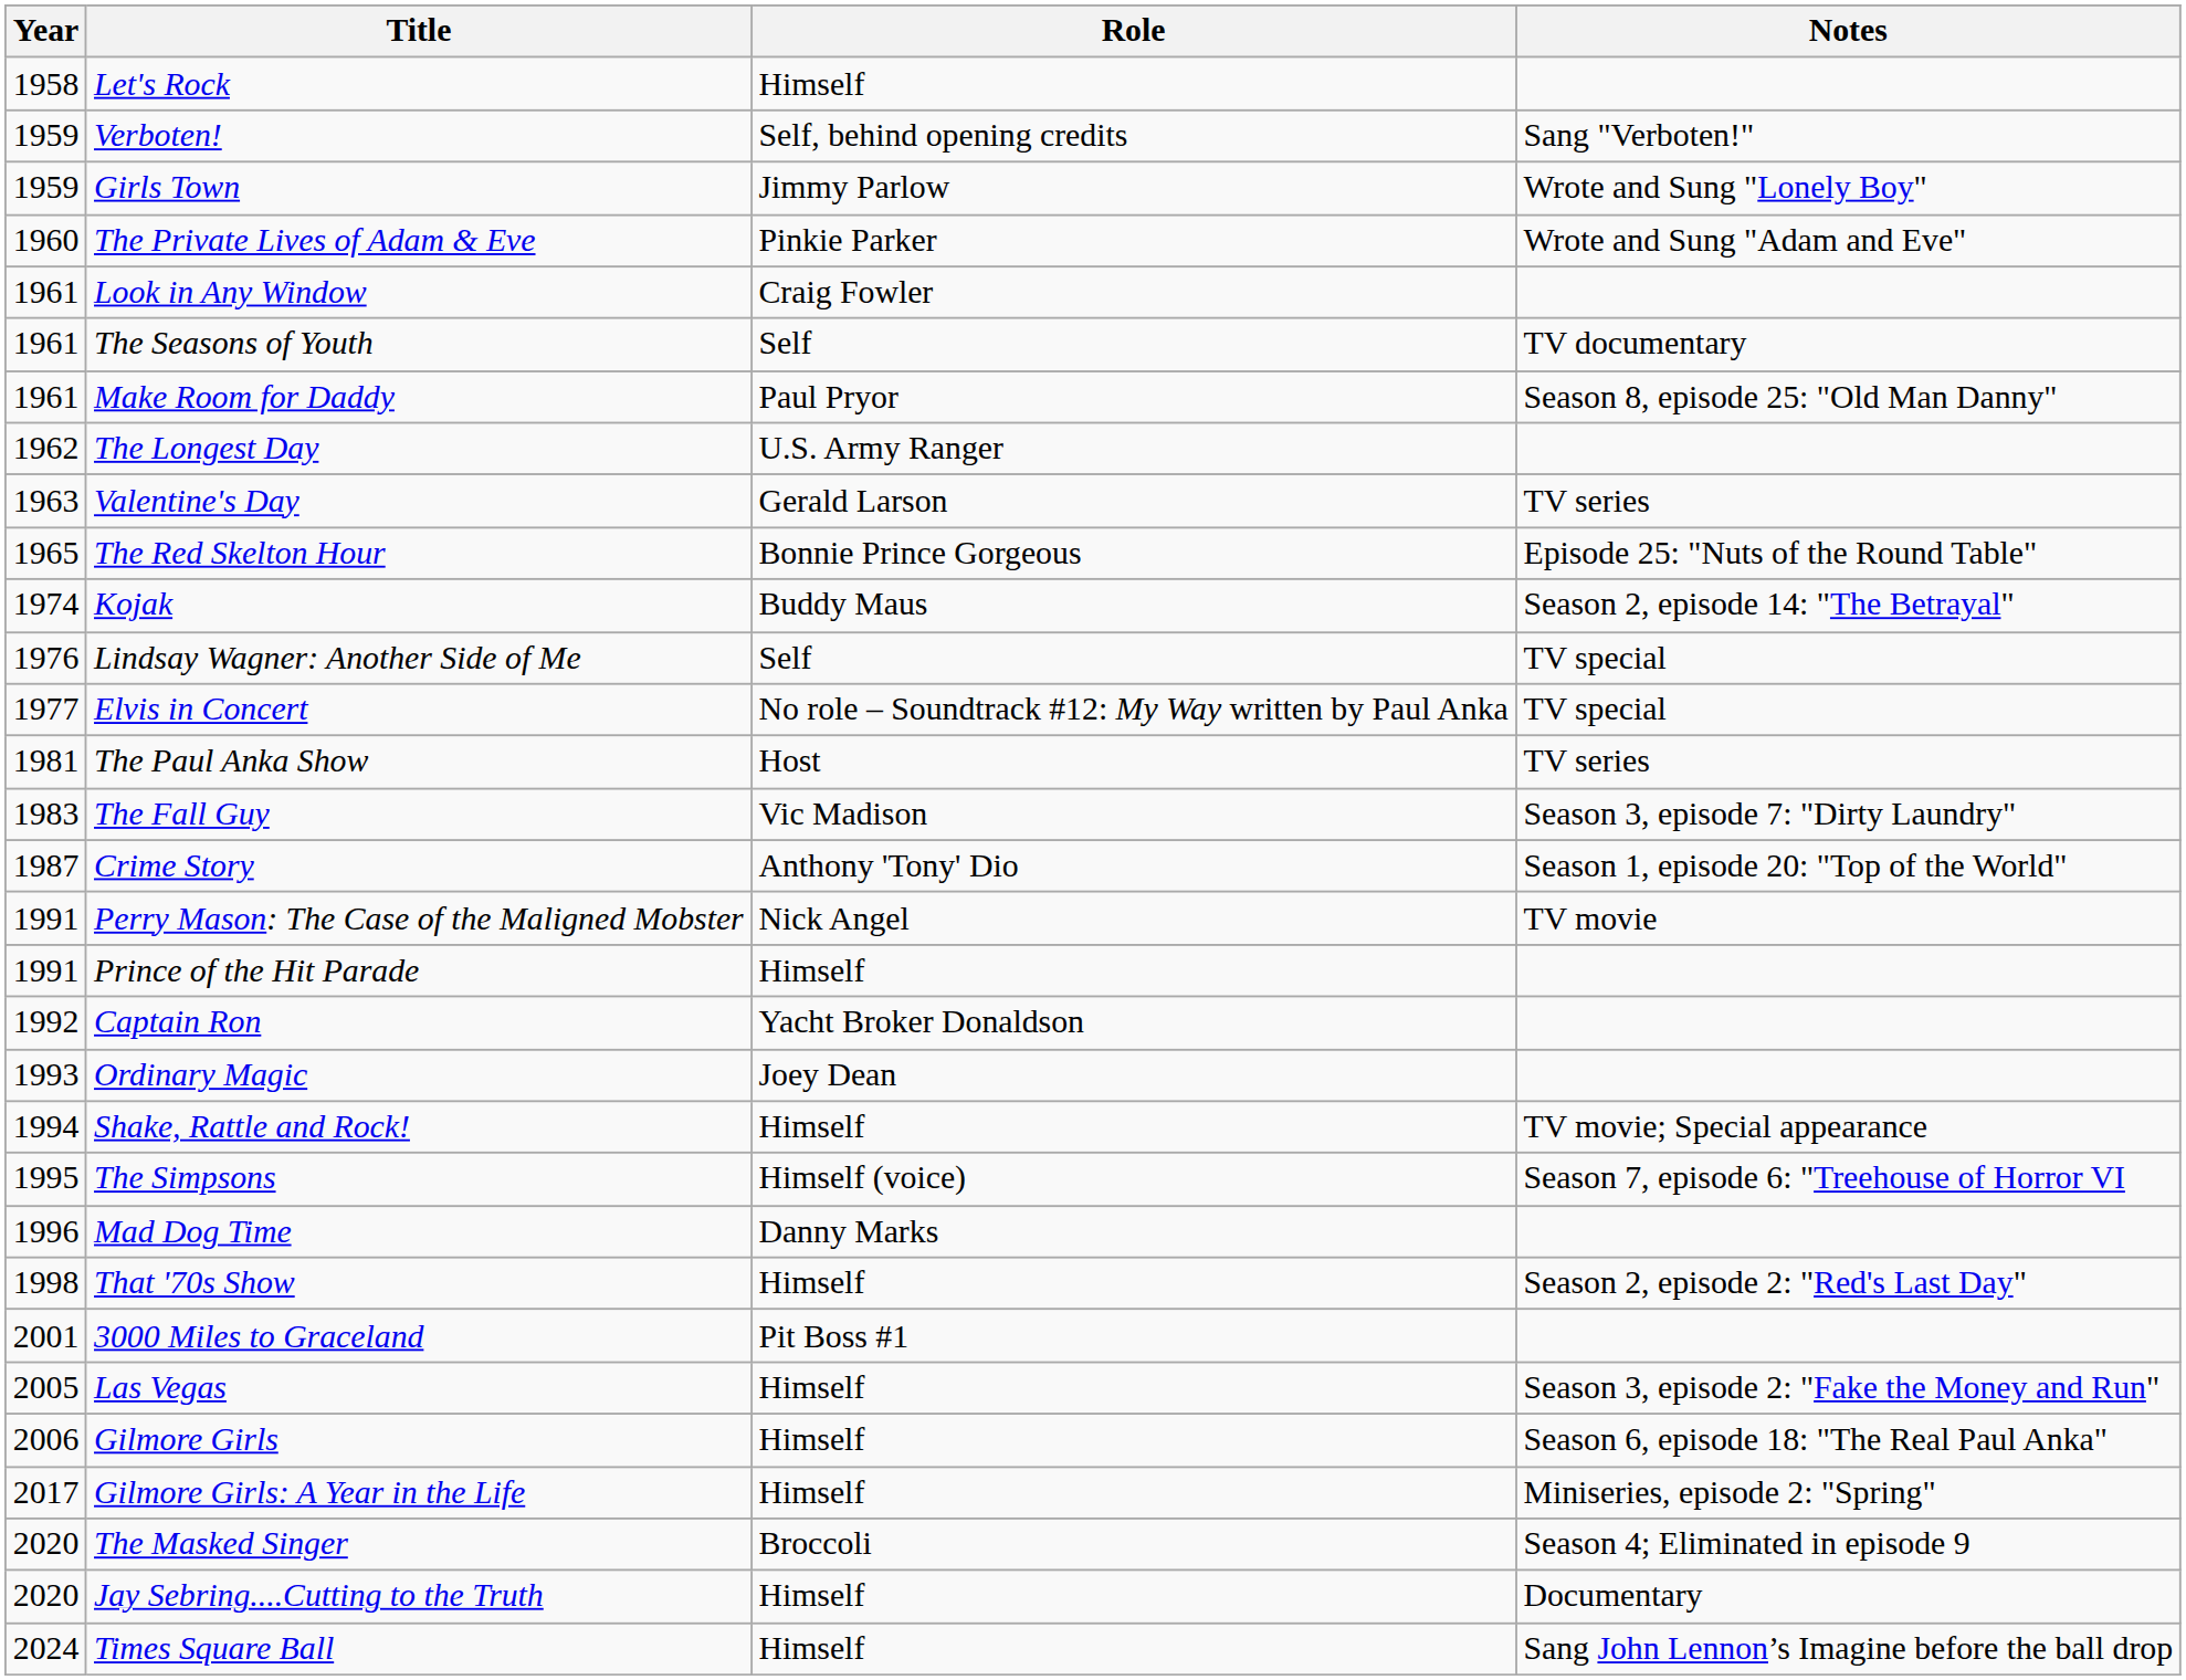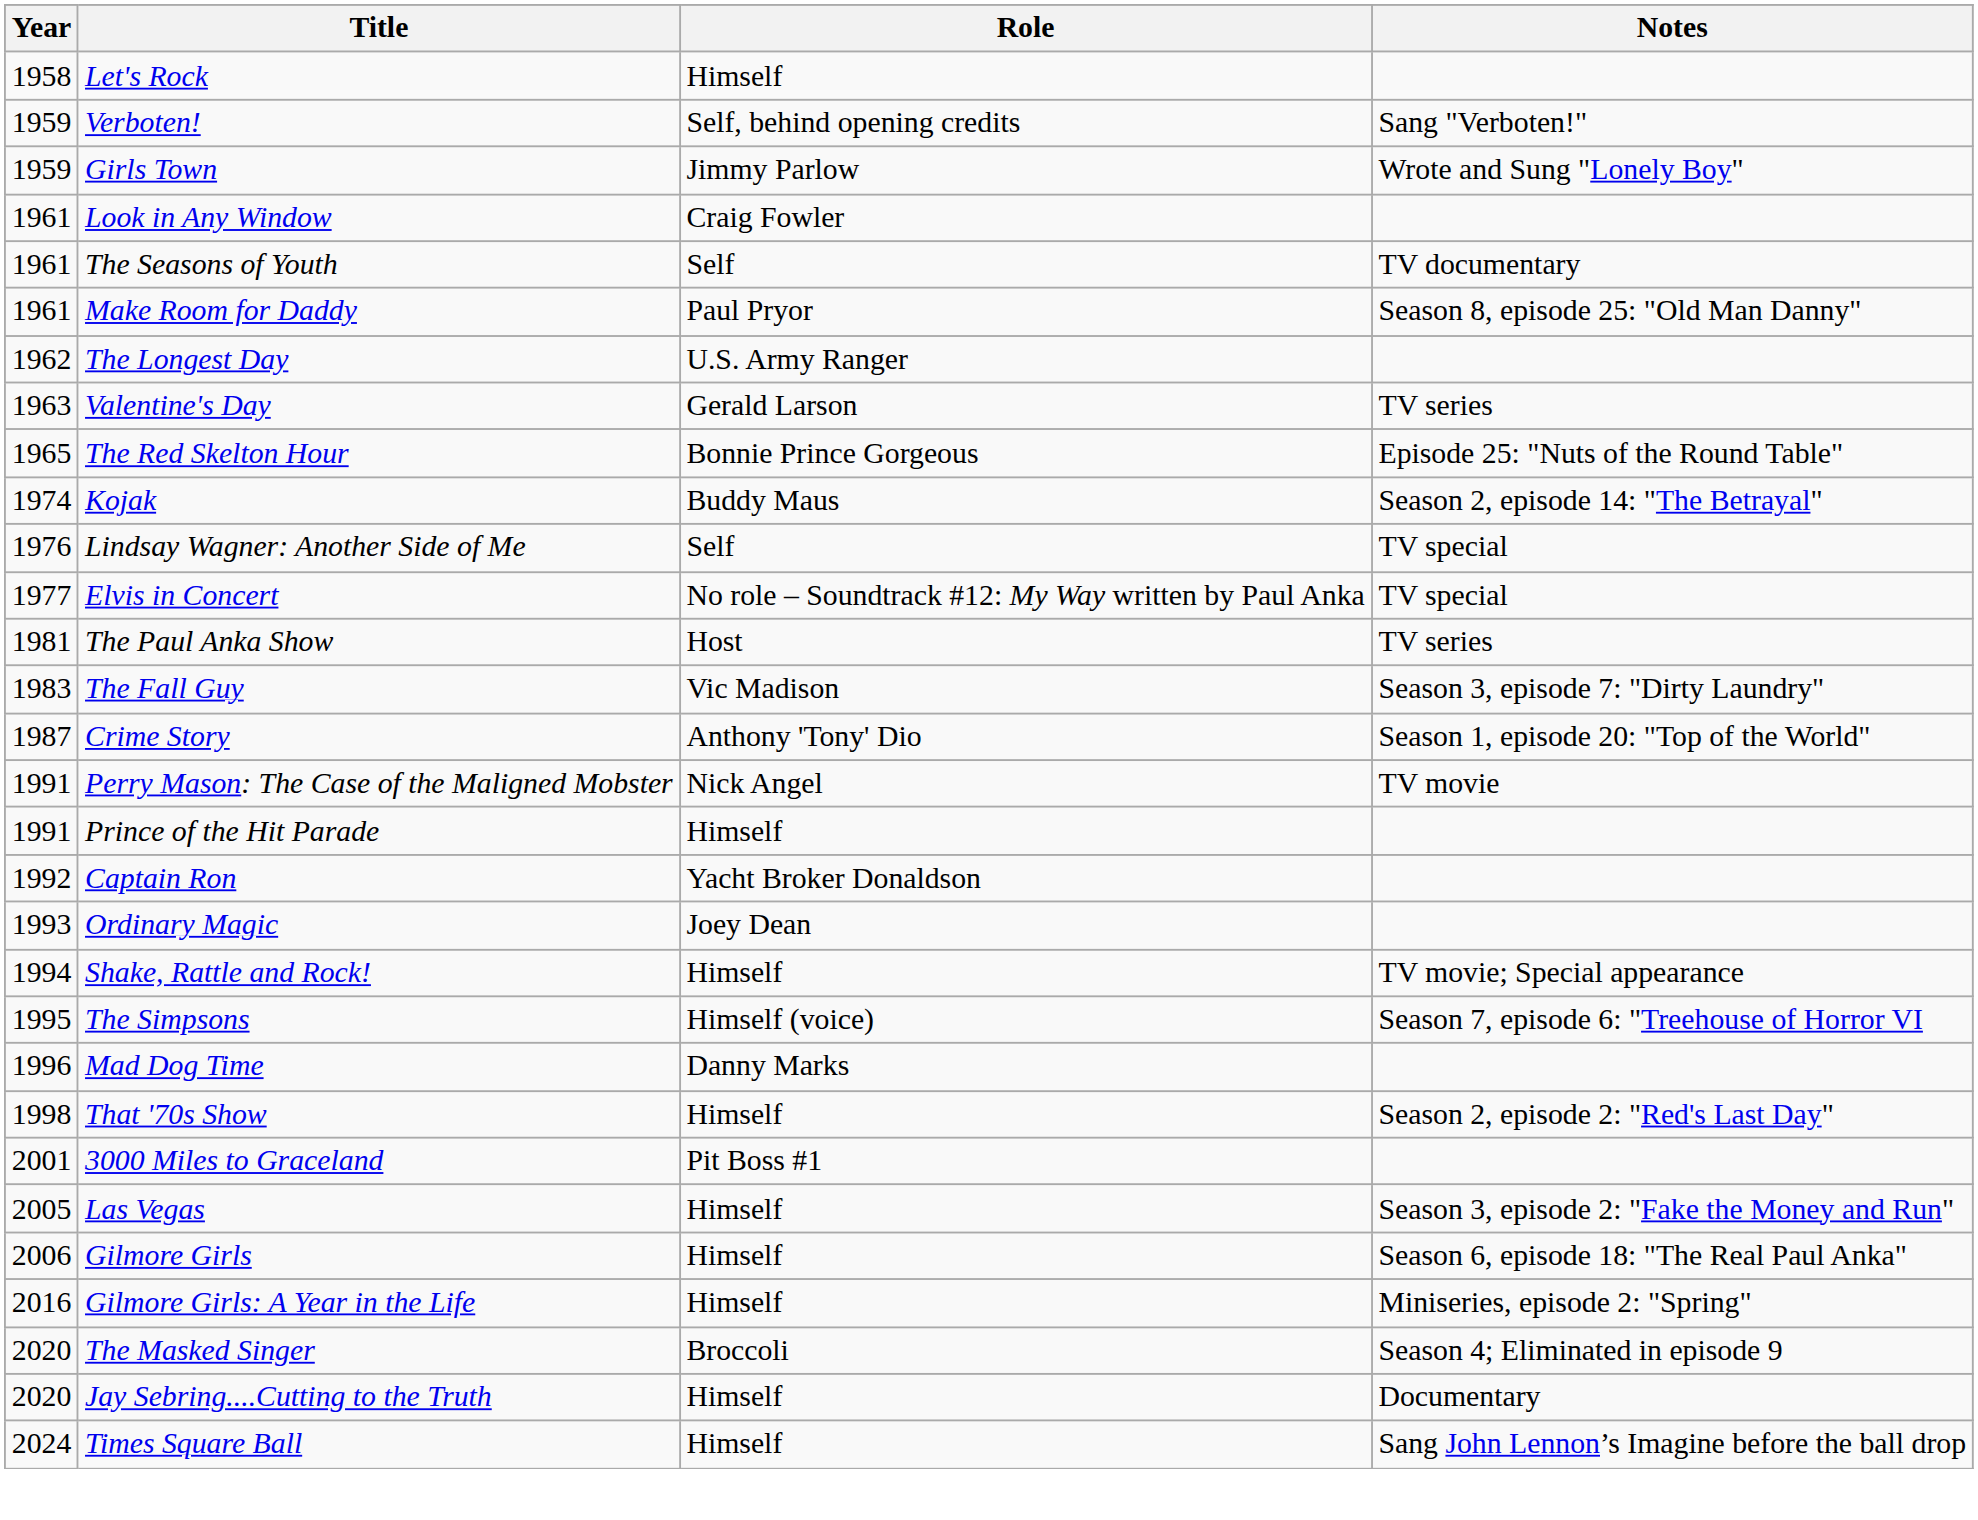- row: 1960 | The Private Lives of Adam & Eve | Pinkie Parker | Wrote and Sung "Adam and Eve"
Gilmore Girls: A Year in the Life | Year: 2017 -> 2016
